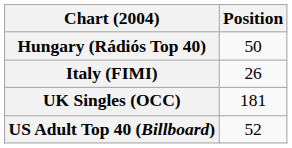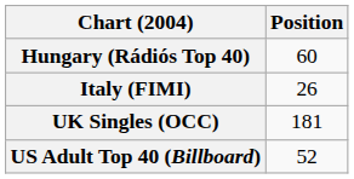Hungary (Rádiós Top 40) | Position: 50 -> 60
